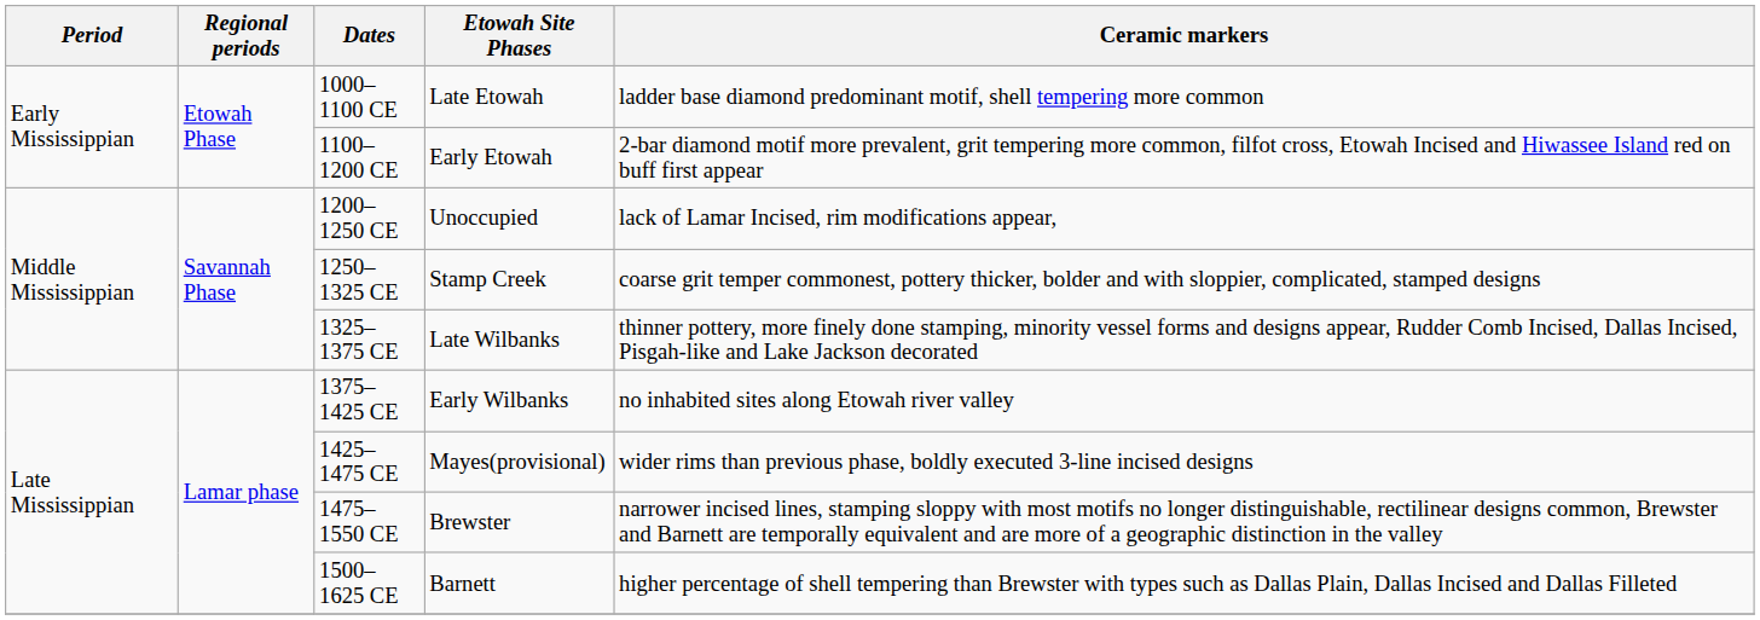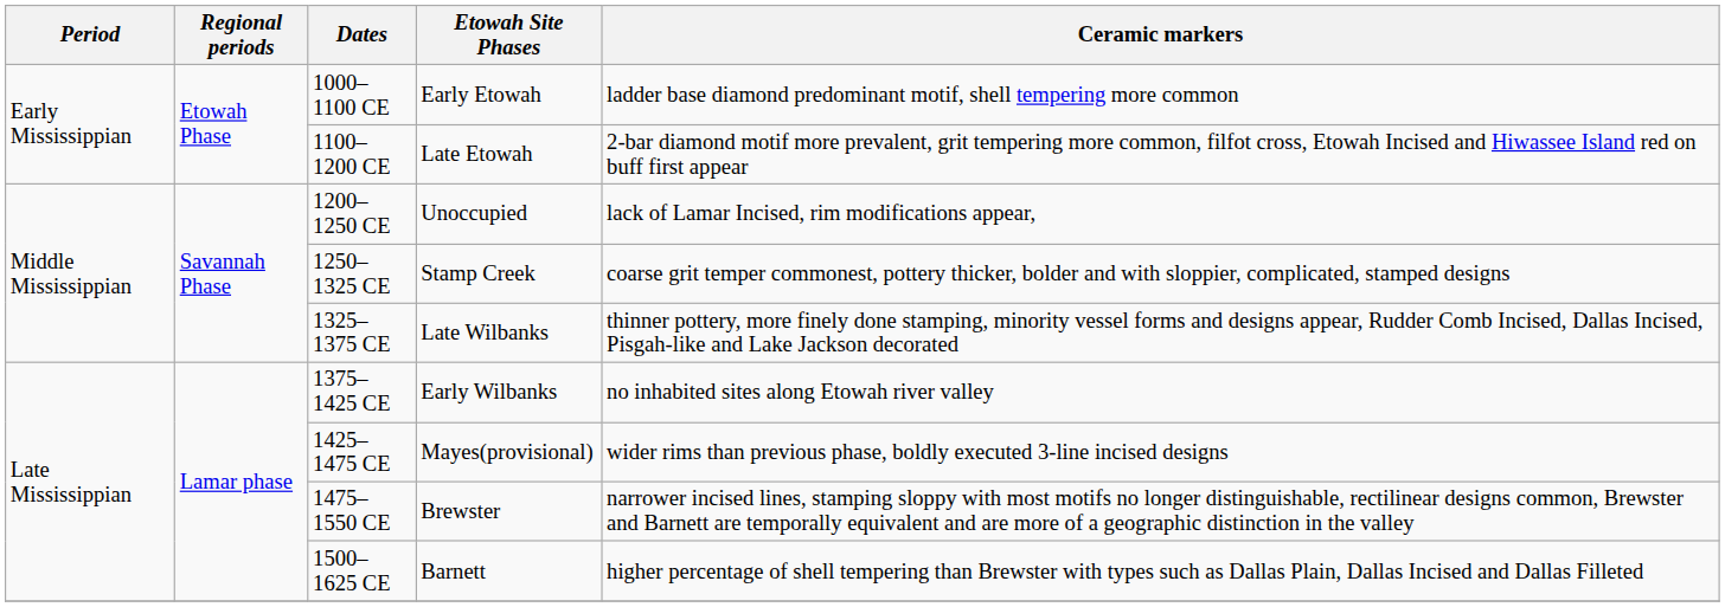1000–1100 CE | Etowah Site Phases: Late Etowah -> Early Etowah
1100–1200 CE | Etowah Site Phases: Early Etowah -> Late Etowah
